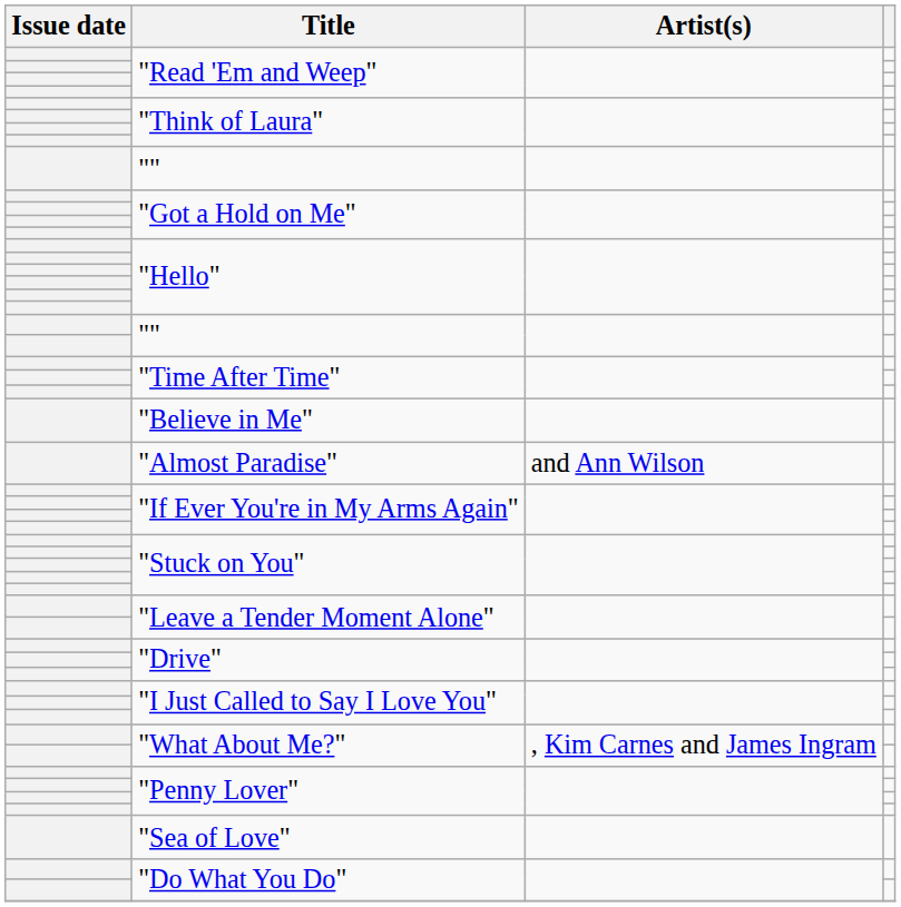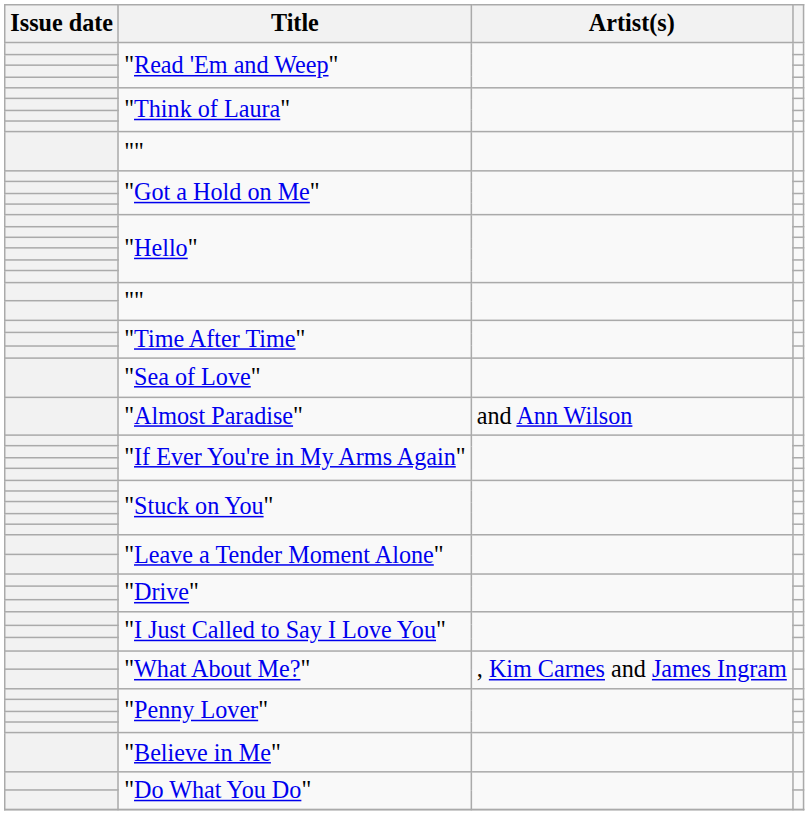rows swapped: "Believe in Me" <-> "Sea of Love"
